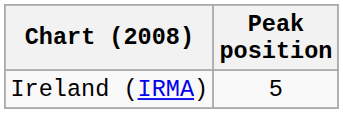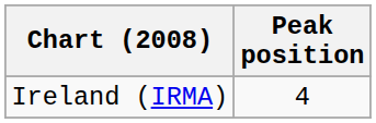Ireland (IRMA) | Peak position: 5 -> 4
